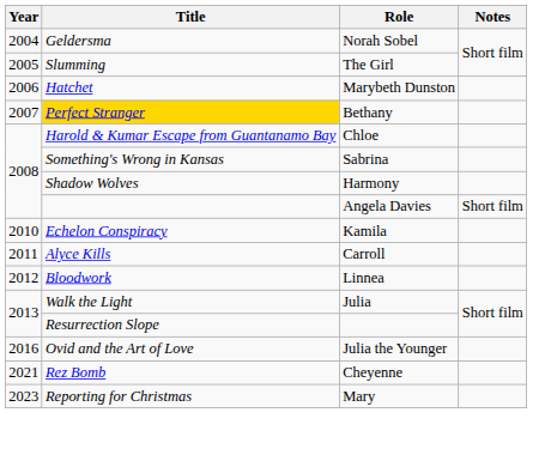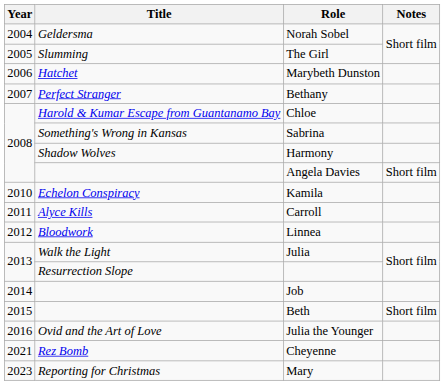Bethany | Title: gold background -> no background
+ row: 2014 | Job
+ row: 2015 | Beth | Short film
